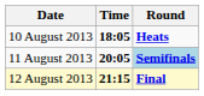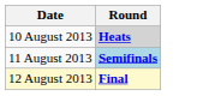- column: Time | 18:05 | 20:05 | 21:15
10 August 2013 | Round: no background -> lightgrey background
